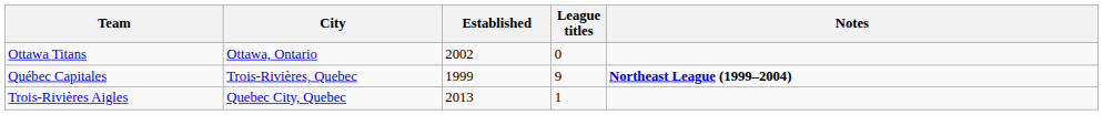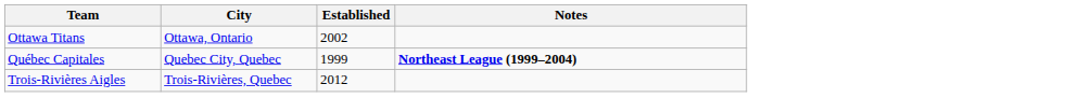- column: League titles | 0 | 9 | 1
Québec Capitales | City: Trois-Rivières, Quebec -> Quebec City, Quebec
Trois-Rivières Aigles | City: Quebec City, Quebec -> Trois-Rivières, Quebec
Trois-Rivières Aigles | Established: 2013 -> 2012
